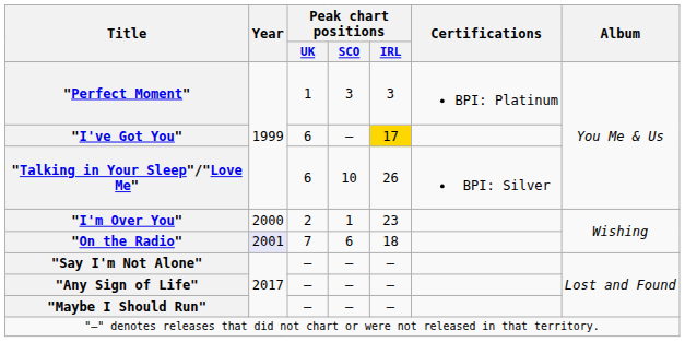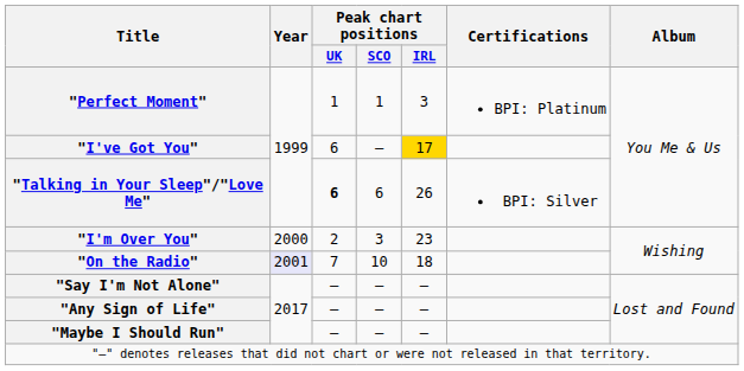"Perfect Moment" | Peak chart positions / SCO: 3 -> 1
"Talking in Your Sleep"/"Love Me" | Peak chart positions / UK: normal -> bold
"Talking in Your Sleep"/"Love Me" | Peak chart positions / SCO: 10 -> 6
"I'm Over You" | Peak chart positions / SCO: 1 -> 3
"On the Radio" | Peak chart positions / SCO: 6 -> 10
